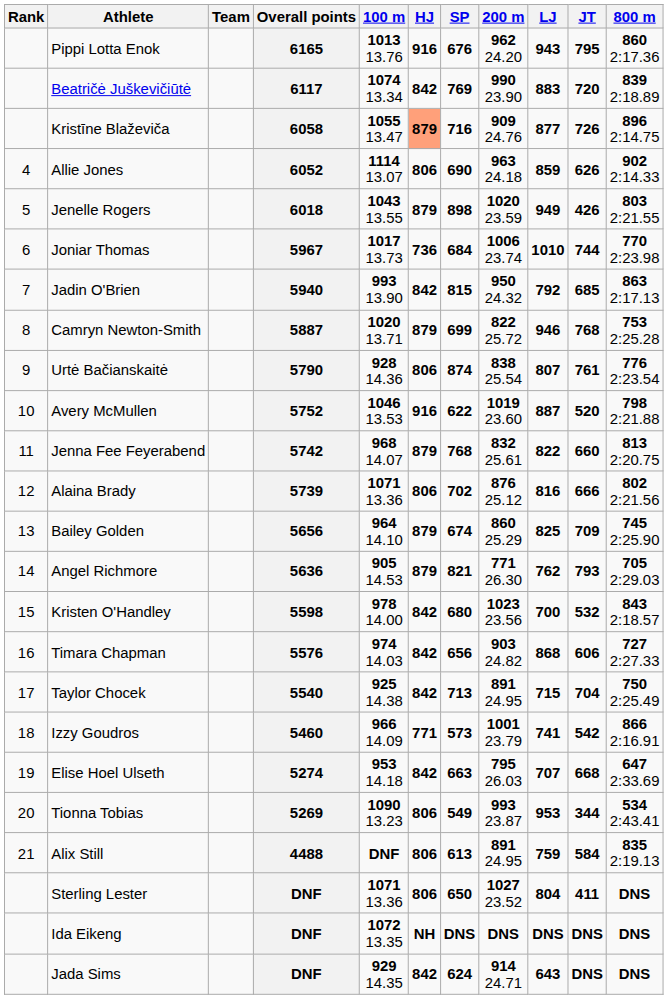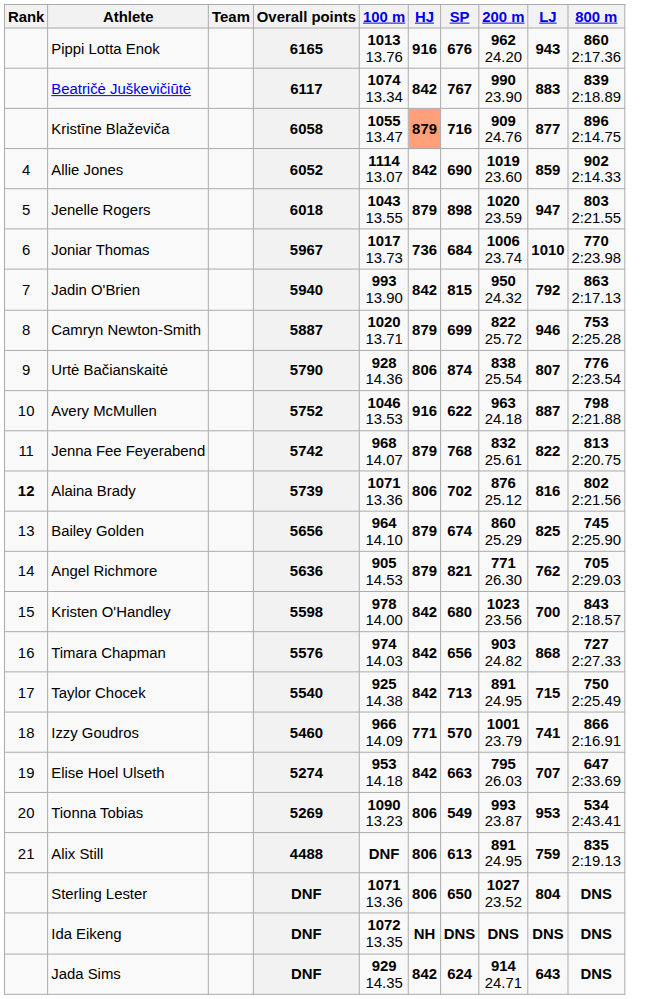- column: JT | 795 | 720 | 726 | 626 | 426 | 744 | 685 | 768 | 761 | 520 | 660 | 666 | 709 | 793 | 532 | 606 | 704 | 542 | 668 | 344 | 584 | 411 | DNS | DNS
6117 | SP: 769 -> 767
6052 | HJ: 806 -> 842
6052 | 200 m: 963 24.18 -> 1019 23.60
6018 | LJ: 949 -> 947
5752 | 200 m: 1019 23.60 -> 963 24.18
5739 | Rank: normal -> bold
5460 | SP: 573 -> 570
